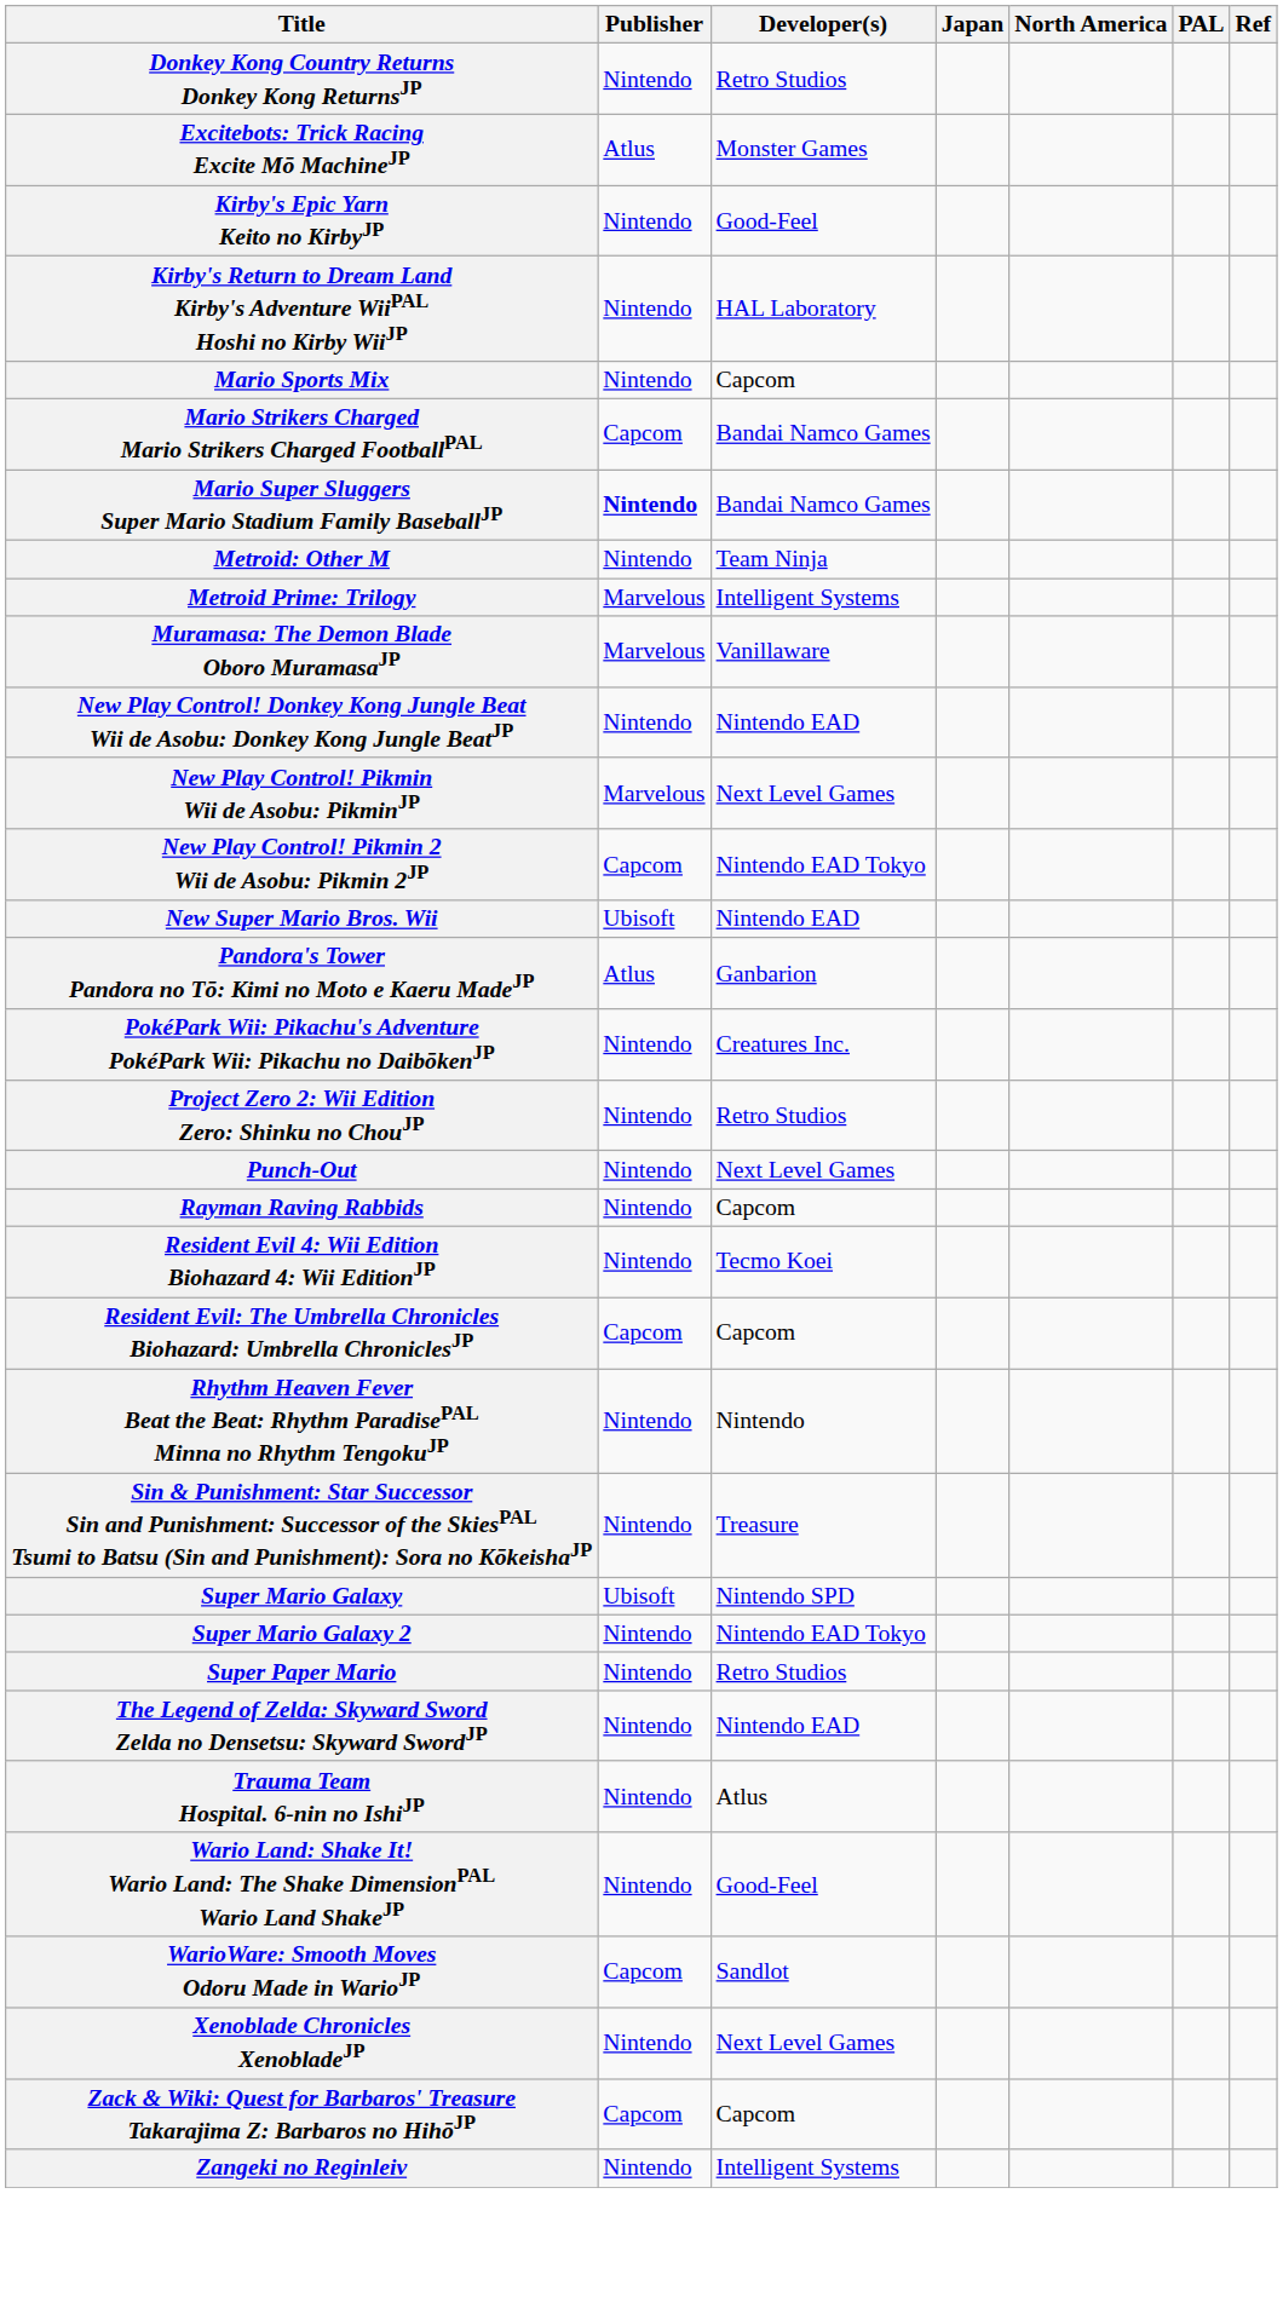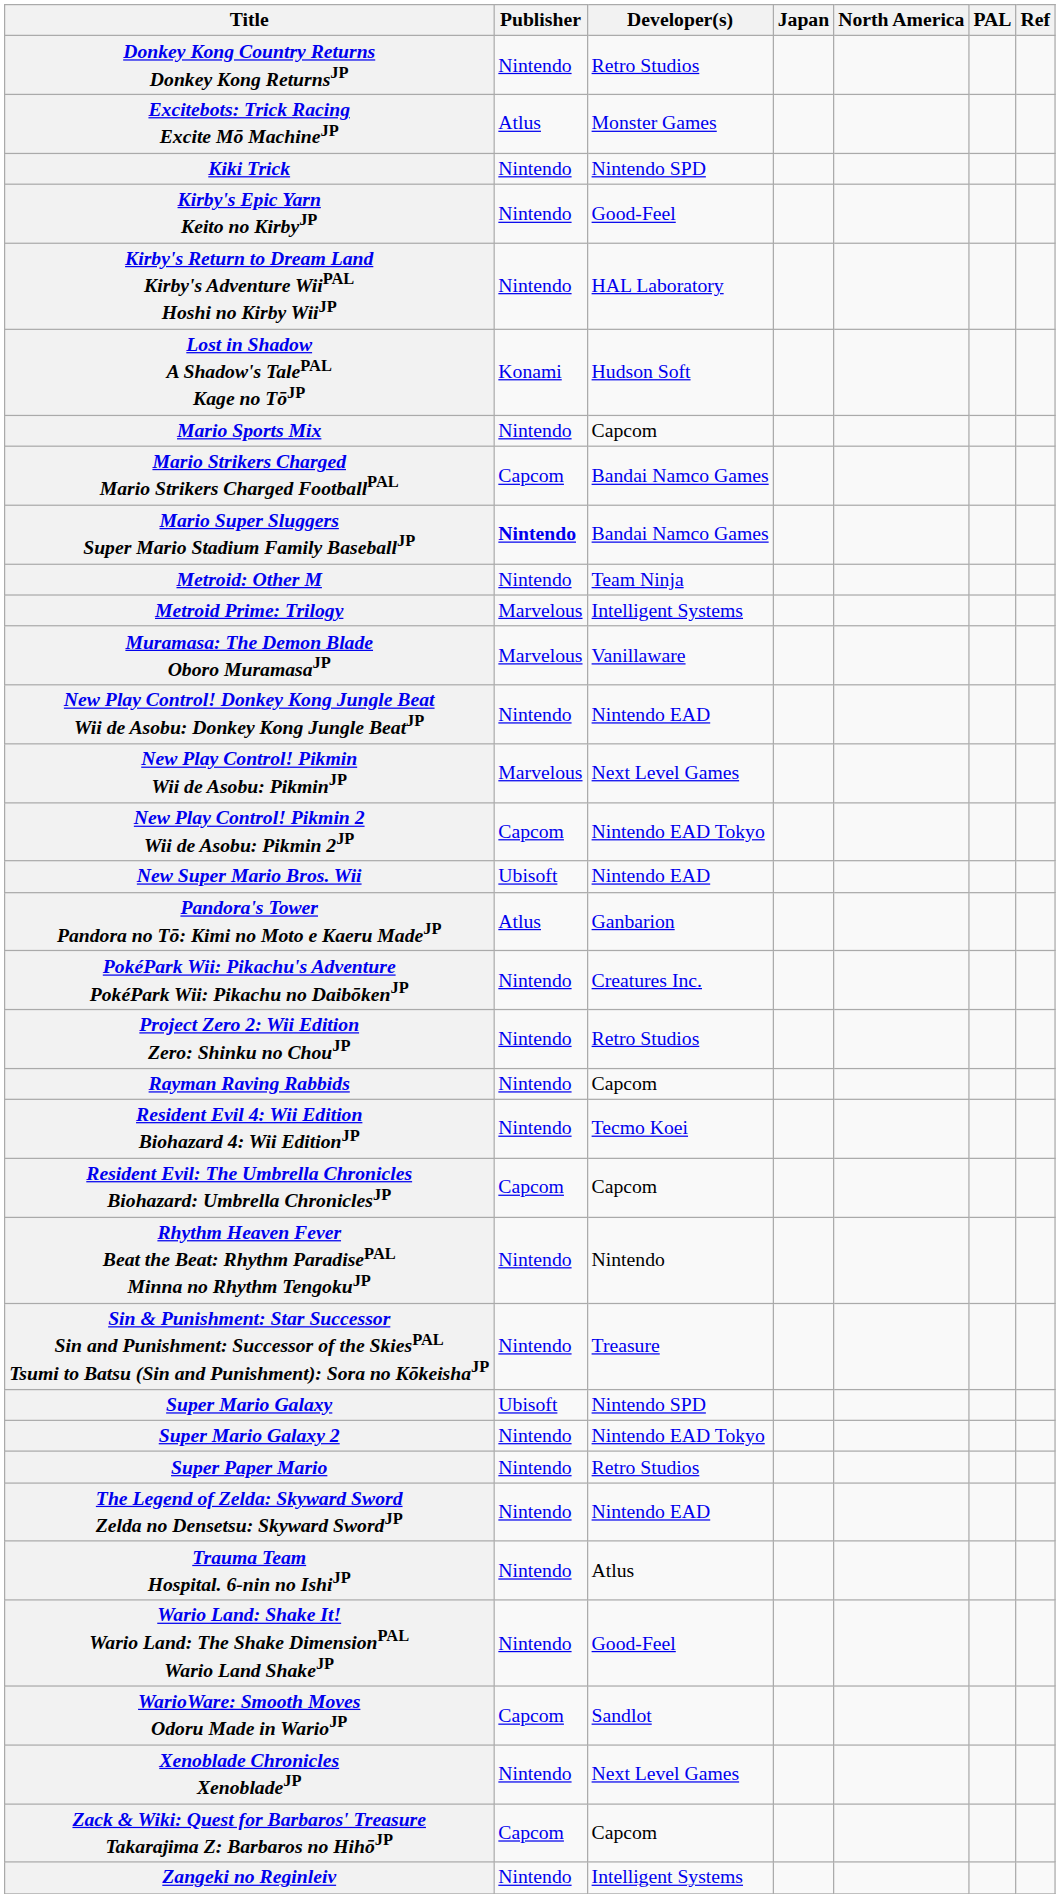+ row: Kiki Trick | Nintendo | Nintendo SPD
+ row: Lost in Shadow A Shadow's TalePAL Kage no TōJP | Konami | Hudson Soft
- row: Punch-Out | Nintendo | Next Level Games
